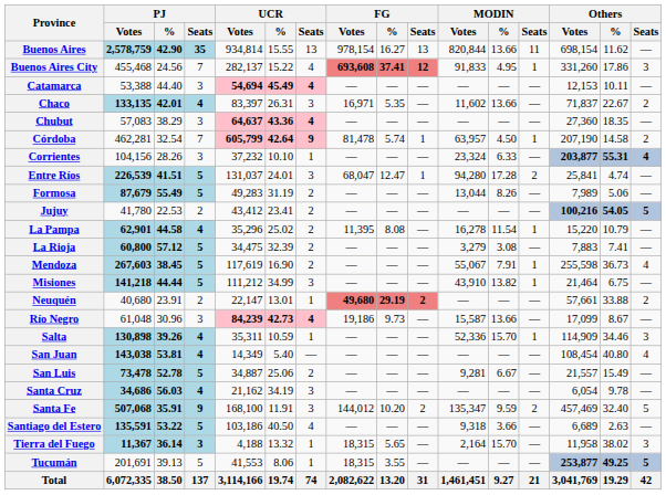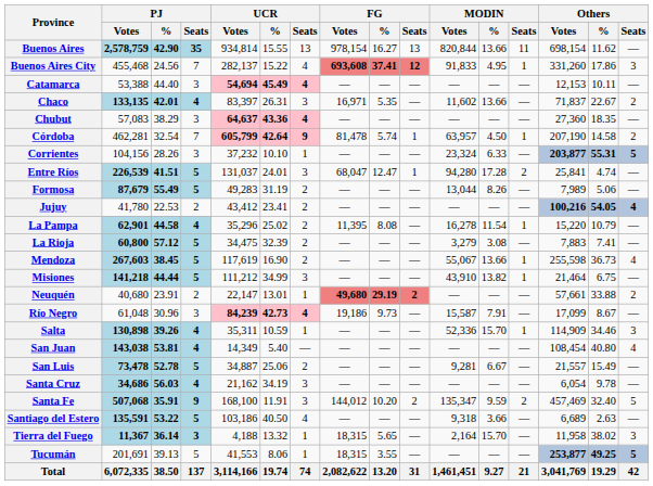Corrientes | Others / Seats: 4 -> 5
Jujuy | Others / Seats: 5 -> 4
Mendoza | MODIN / %: 7.91 -> 13.66
Río Negro | MODIN / %: 13.66 -> 7.91
